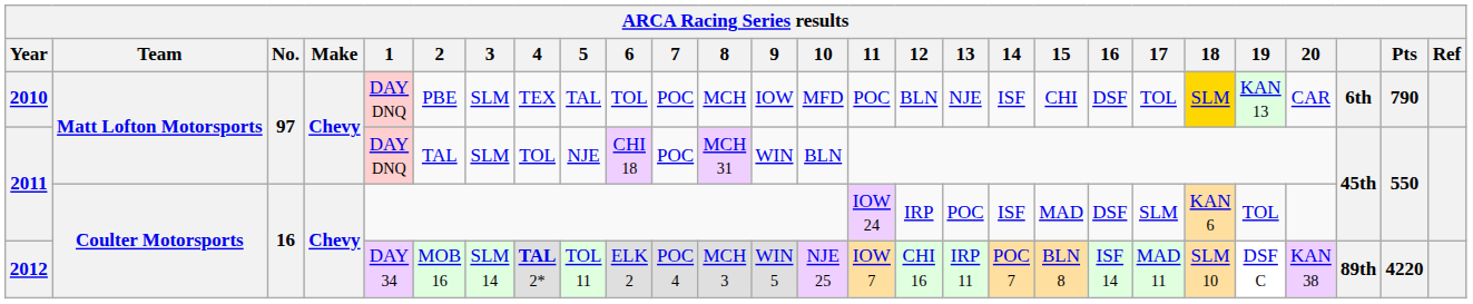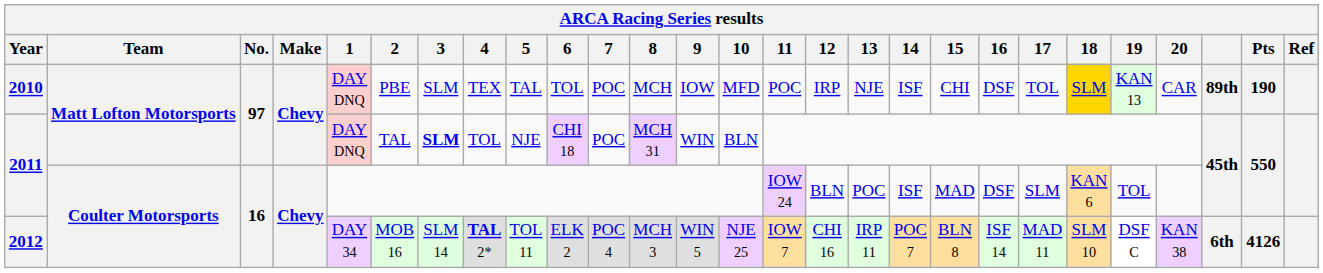2010 | 12: BLN -> IRP
2010 | column 25: 6th -> 89th
2010 | Pts: 790 -> 190
2011 / Matt Lofton Motorsports | 3: normal -> bold
2011 / Coulter Motorsports | 12: IRP -> BLN
2012 | column 25: 89th -> 6th
2012 | Pts: 4220 -> 4126
